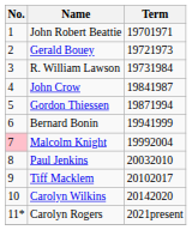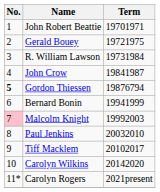Gerald Bouey | Term: 19721973 -> 19721975
Gordon Thiessen | No.: normal -> bold
Gordon Thiessen | Term: 19871994 -> 19876794
Malcolm Knight | Term: 19992004 -> 19992003
